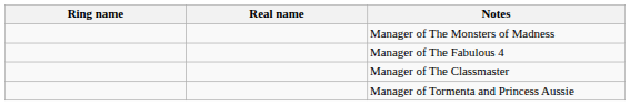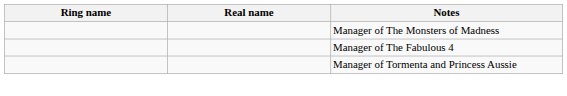- row: Manager of The Classmaster
